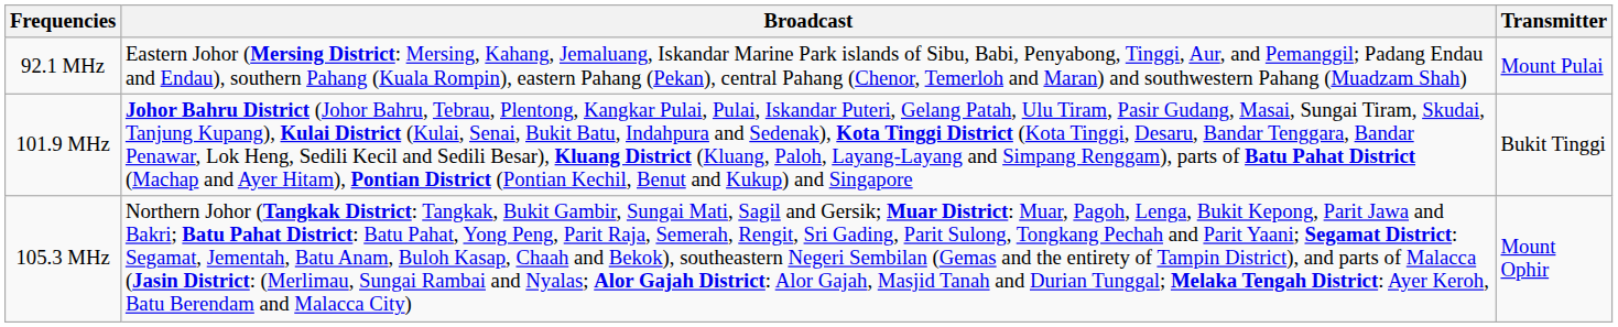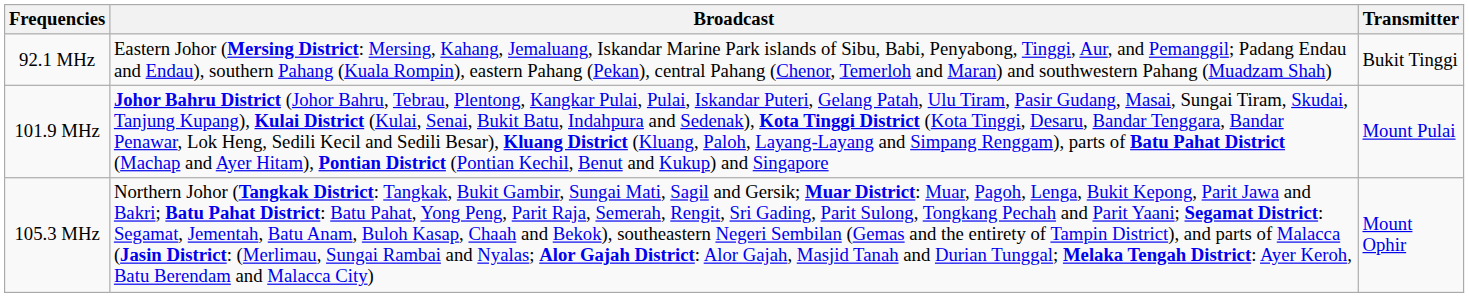92.1 MHz | Transmitter: Mount Pulai -> Bukit Tinggi
101.9 MHz | Transmitter: Bukit Tinggi -> Mount Pulai
